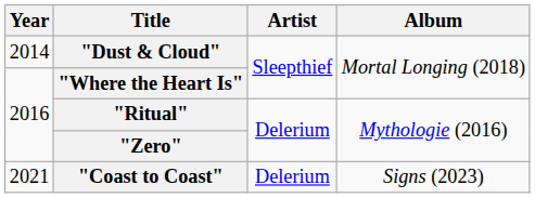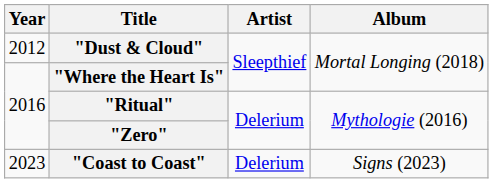"Dust & Cloud" | Year: 2014 -> 2012
"Coast to Coast" | Year: 2021 -> 2023
